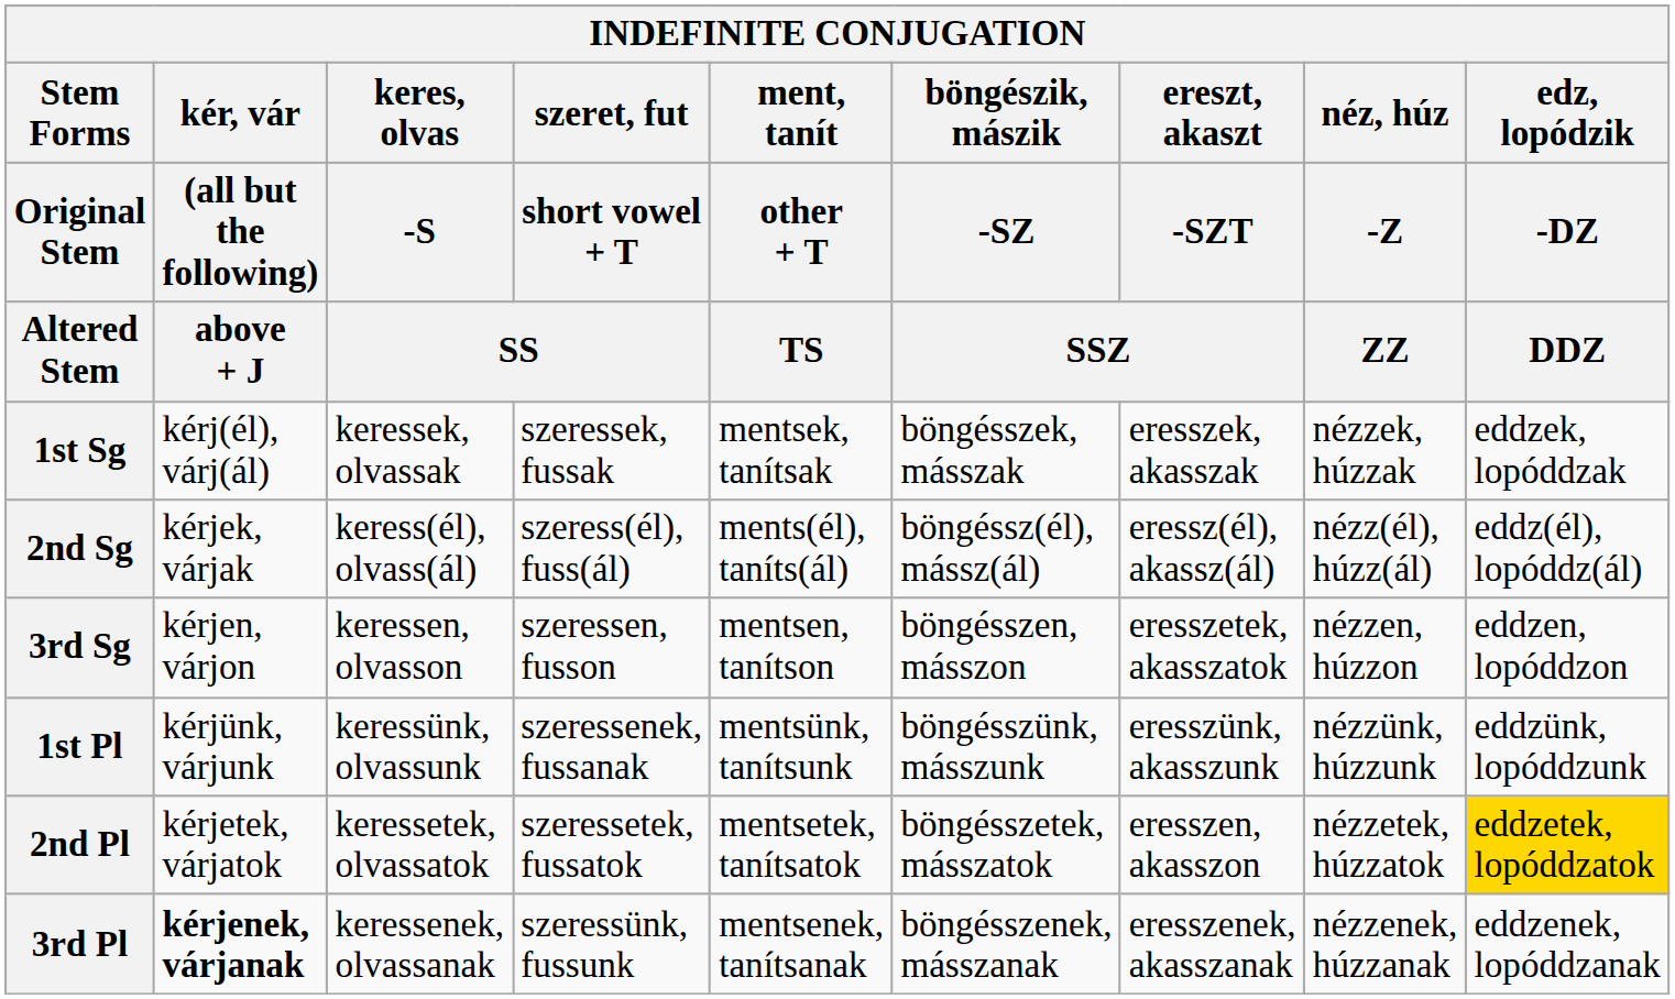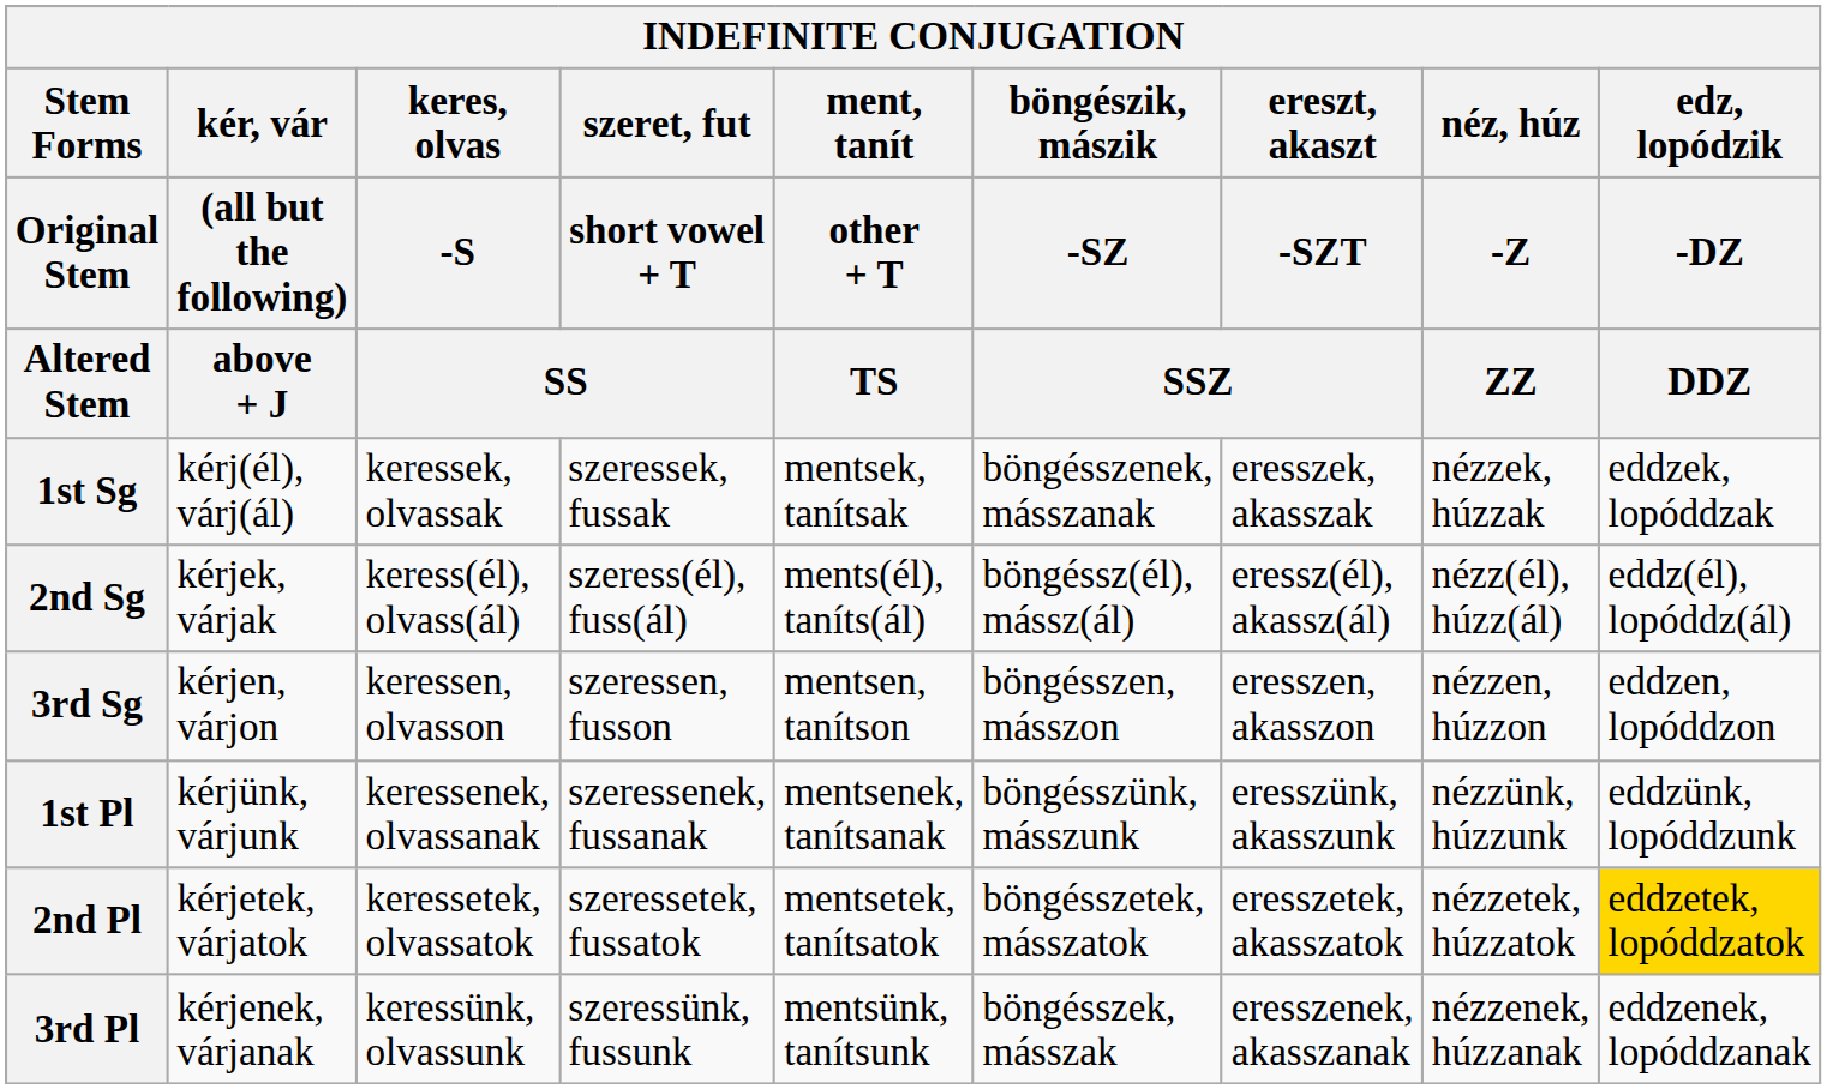1st Sg | böngészik, mászik / -SZ / SSZ: böngésszek, másszak -> böngésszenek, másszanak
3rd Sg | ereszt, akaszt / -SZT / SSZ: eresszetek, akasszatok -> eresszen, akasszon
1st Pl | keres, olvas / -S / SS: keressünk, olvassunk -> keressenek, olvassanak
1st Pl | ment, tanít / other + T / TS: mentsünk, tanítsunk -> mentsenek, tanítsanak
2nd Pl | ereszt, akaszt / -SZT / SSZ: eresszen, akasszon -> eresszetek, akasszatok
3rd Pl | kér, vár / (all but the following) / above + J: bold -> normal
3rd Pl | keres, olvas / -S / SS: keressenek, olvassanak -> keressünk, olvassunk
3rd Pl | ment, tanít / other + T / TS: mentsenek, tanítsanak -> mentsünk, tanítsunk
3rd Pl | böngészik, mászik / -SZ / SSZ: böngésszenek, másszanak -> böngésszek, másszak
